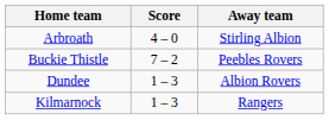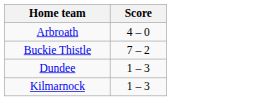- column: Away team | Stirling Albion | Peebles Rovers | Albion Rovers | Rangers
